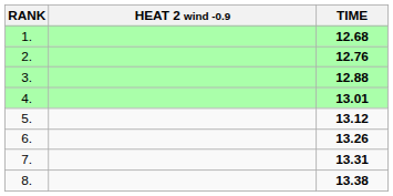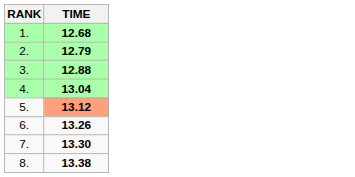- column: HEAT 2 wind -0.9
2. | TIME: 12.76 -> 12.79
4. | TIME: 13.01 -> 13.04
5. | TIME: no background -> lightsalmon background
7. | TIME: 13.31 -> 13.30
